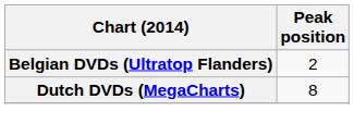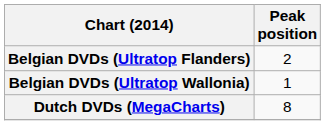+ row: Belgian DVDs (Ultratop Wallonia) | 1
